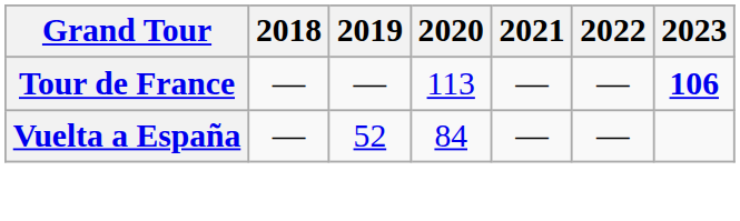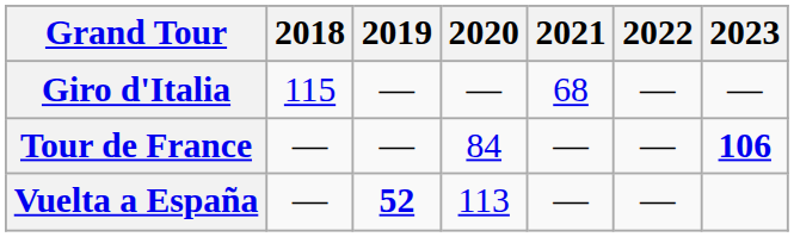+ row: Giro d'Italia | 115 | — | — | 68 | — | —
Tour de France | 2020: 113 -> 84
Vuelta a España | 2019: normal -> bold
Vuelta a España | 2020: 84 -> 113
